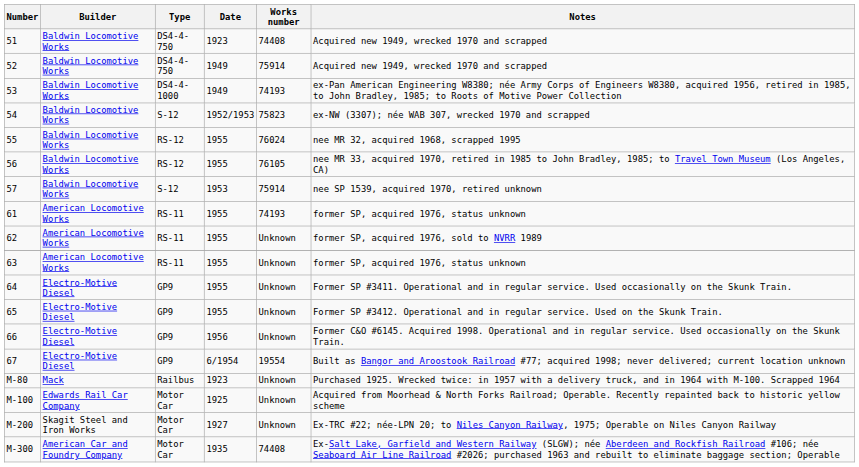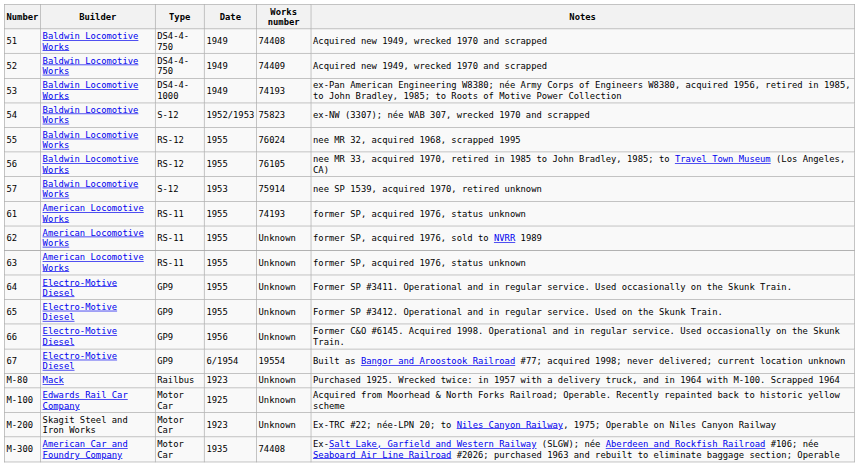51 | Date: 1923 -> 1949
52 | Works number: 75914 -> 74409
M-200 | Date: 1927 -> 1923
